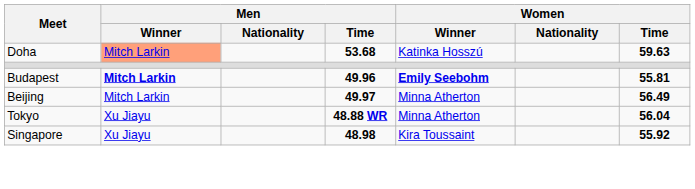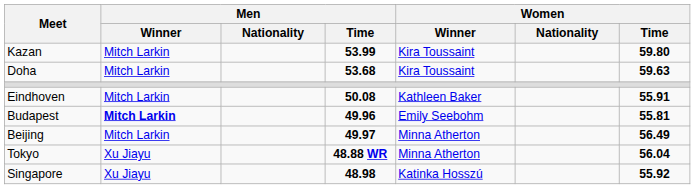+ row: Kazan | Mitch Larkin | 53.99 | Kira Toussaint | 59.80
Doha | Men / Winner: lightsalmon background -> no background
Doha | Women / Winner: Katinka Hosszú -> Kira Toussaint
+ row: Eindhoven | Mitch Larkin | 50.08 | Kathleen Baker | 55.91
Budapest | Women / Winner: bold -> normal
Singapore | Women / Winner: Kira Toussaint -> Katinka Hosszú
